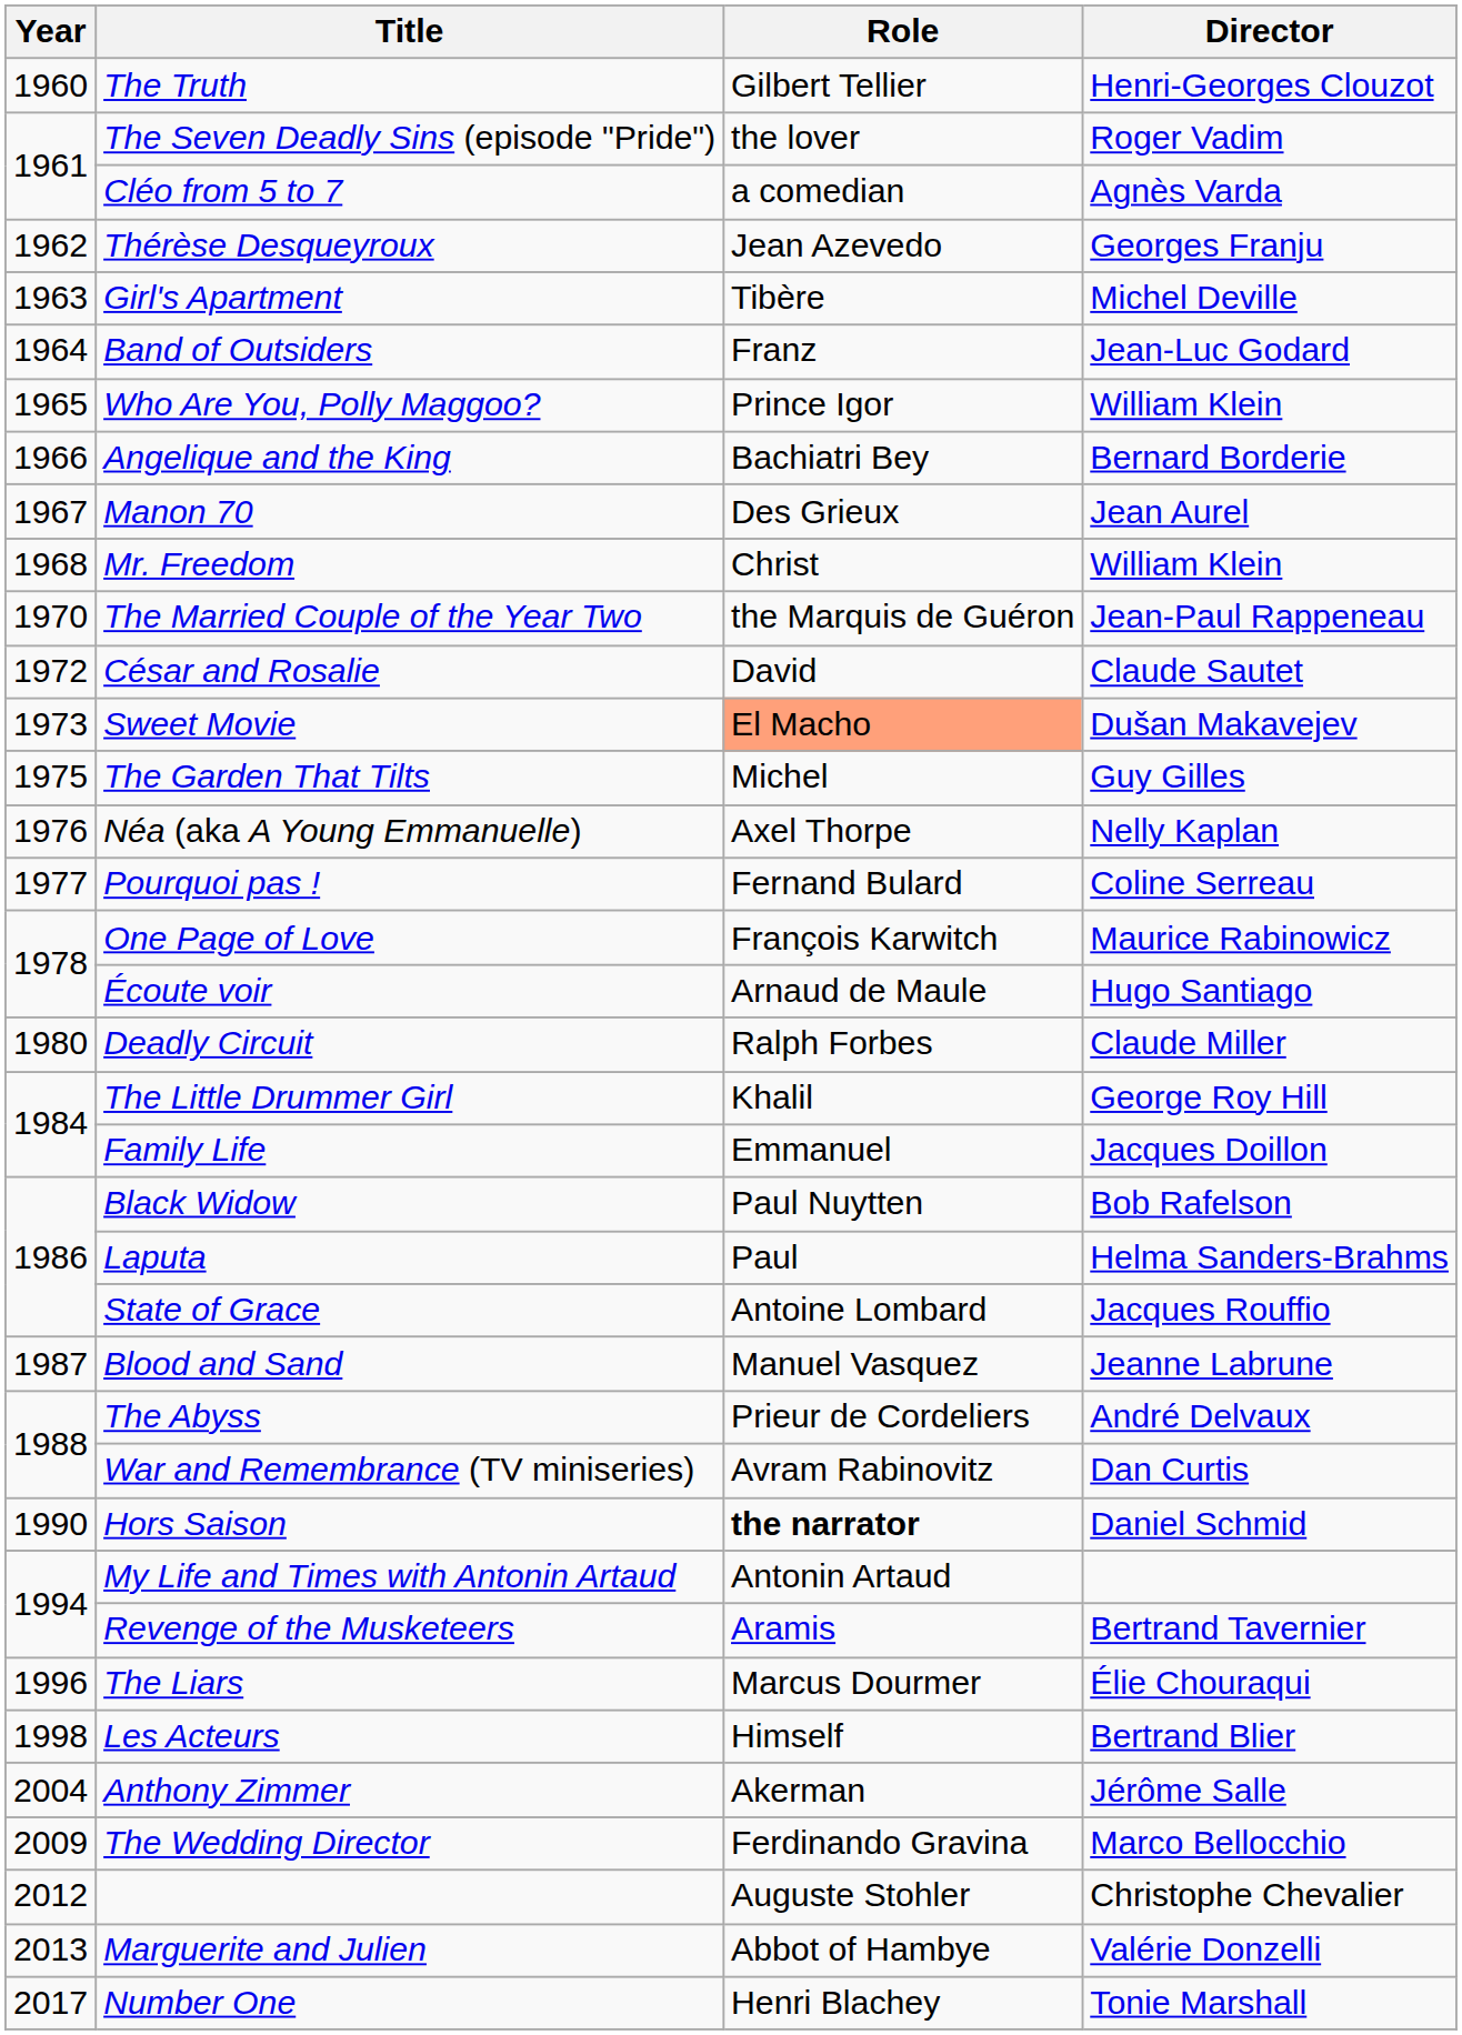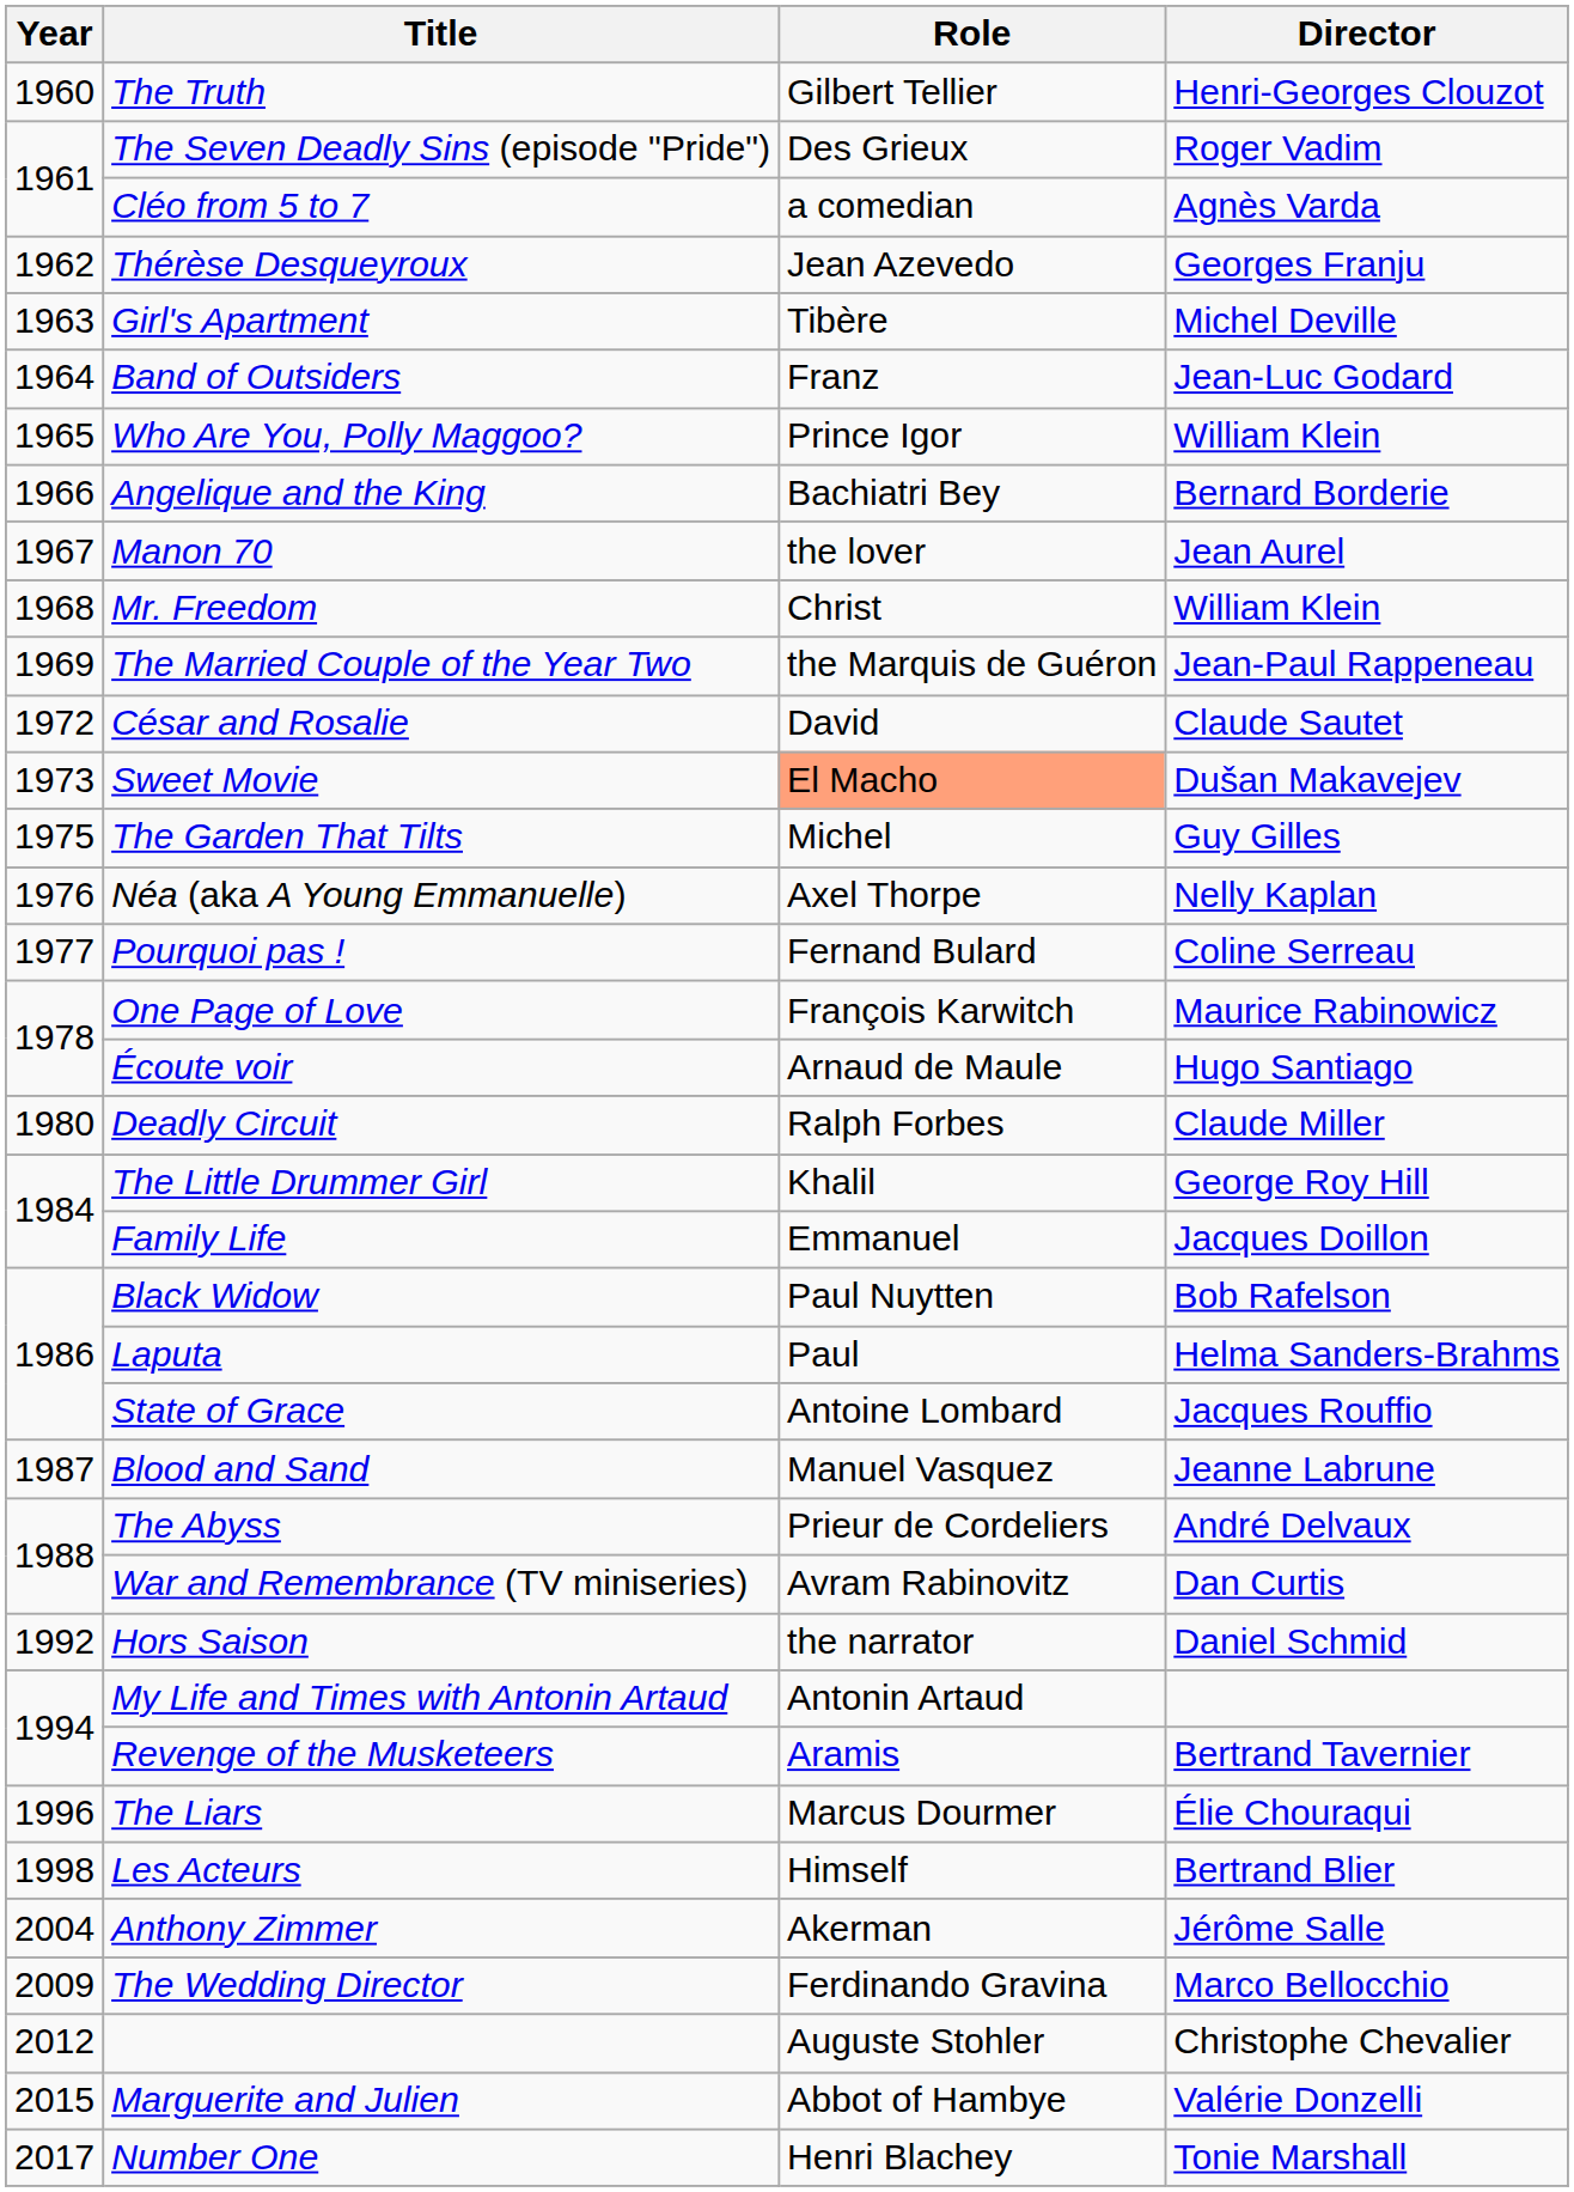The Seven Deadly Sins (episode "Pride") | Role: the lover -> Des Grieux
Manon 70 | Role: Des Grieux -> the lover
The Married Couple of the Year Two | Year: 1970 -> 1969
Hors Saison | Year: 1990 -> 1992
Hors Saison | Role: bold -> normal
Marguerite and Julien | Year: 2013 -> 2015
